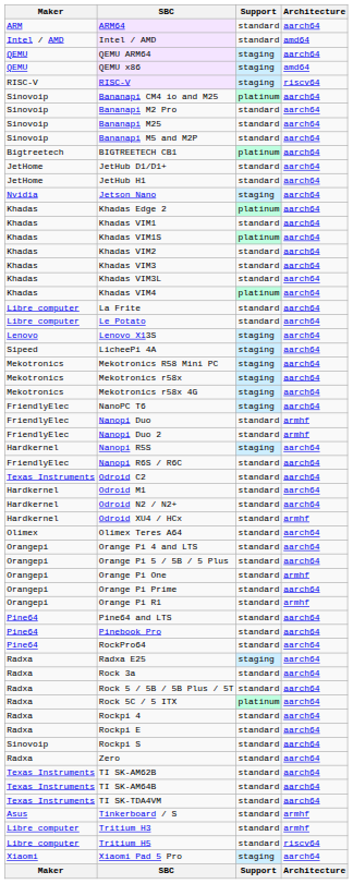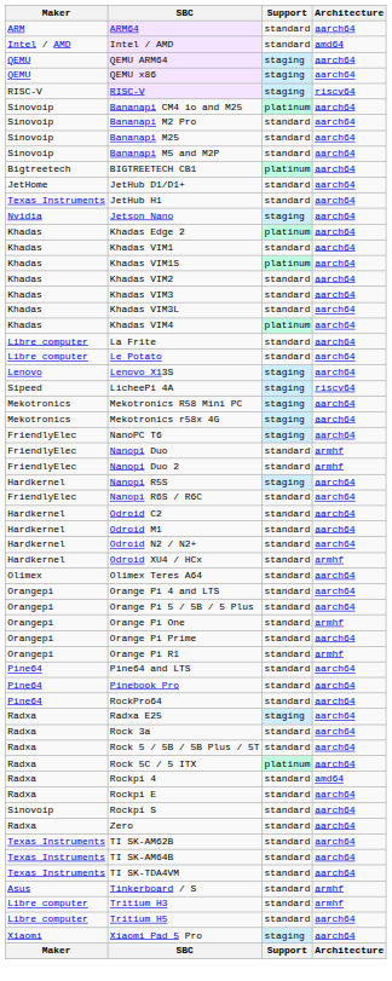QEMU x86 | Architecture: amd64 -> aarch64
JetHub H1 | Maker: JetHome -> Texas Instruments
LicheePi 4A | Architecture: aarch64 -> riscv64
- row: Mekotronics | Mekotronics r58x | staging | aarch64
Odroid C2 | Maker: Texas Instruments -> Hardkernel
Rockpi 4 | Architecture: aarch64 -> amd64
Tritium H5 | Architecture: riscv64 -> aarch64
